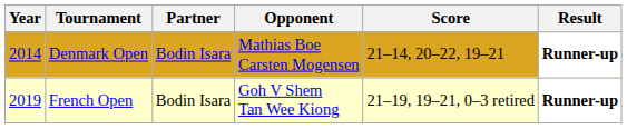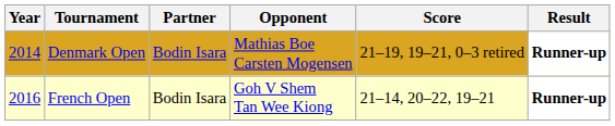Denmark Open | Score: 21–14, 20–22, 19–21 -> 21–19, 19–21, 0–3 retired
French Open | Year: 2019 -> 2016
French Open | Score: 21–19, 19–21, 0–3 retired -> 21–14, 20–22, 19–21
